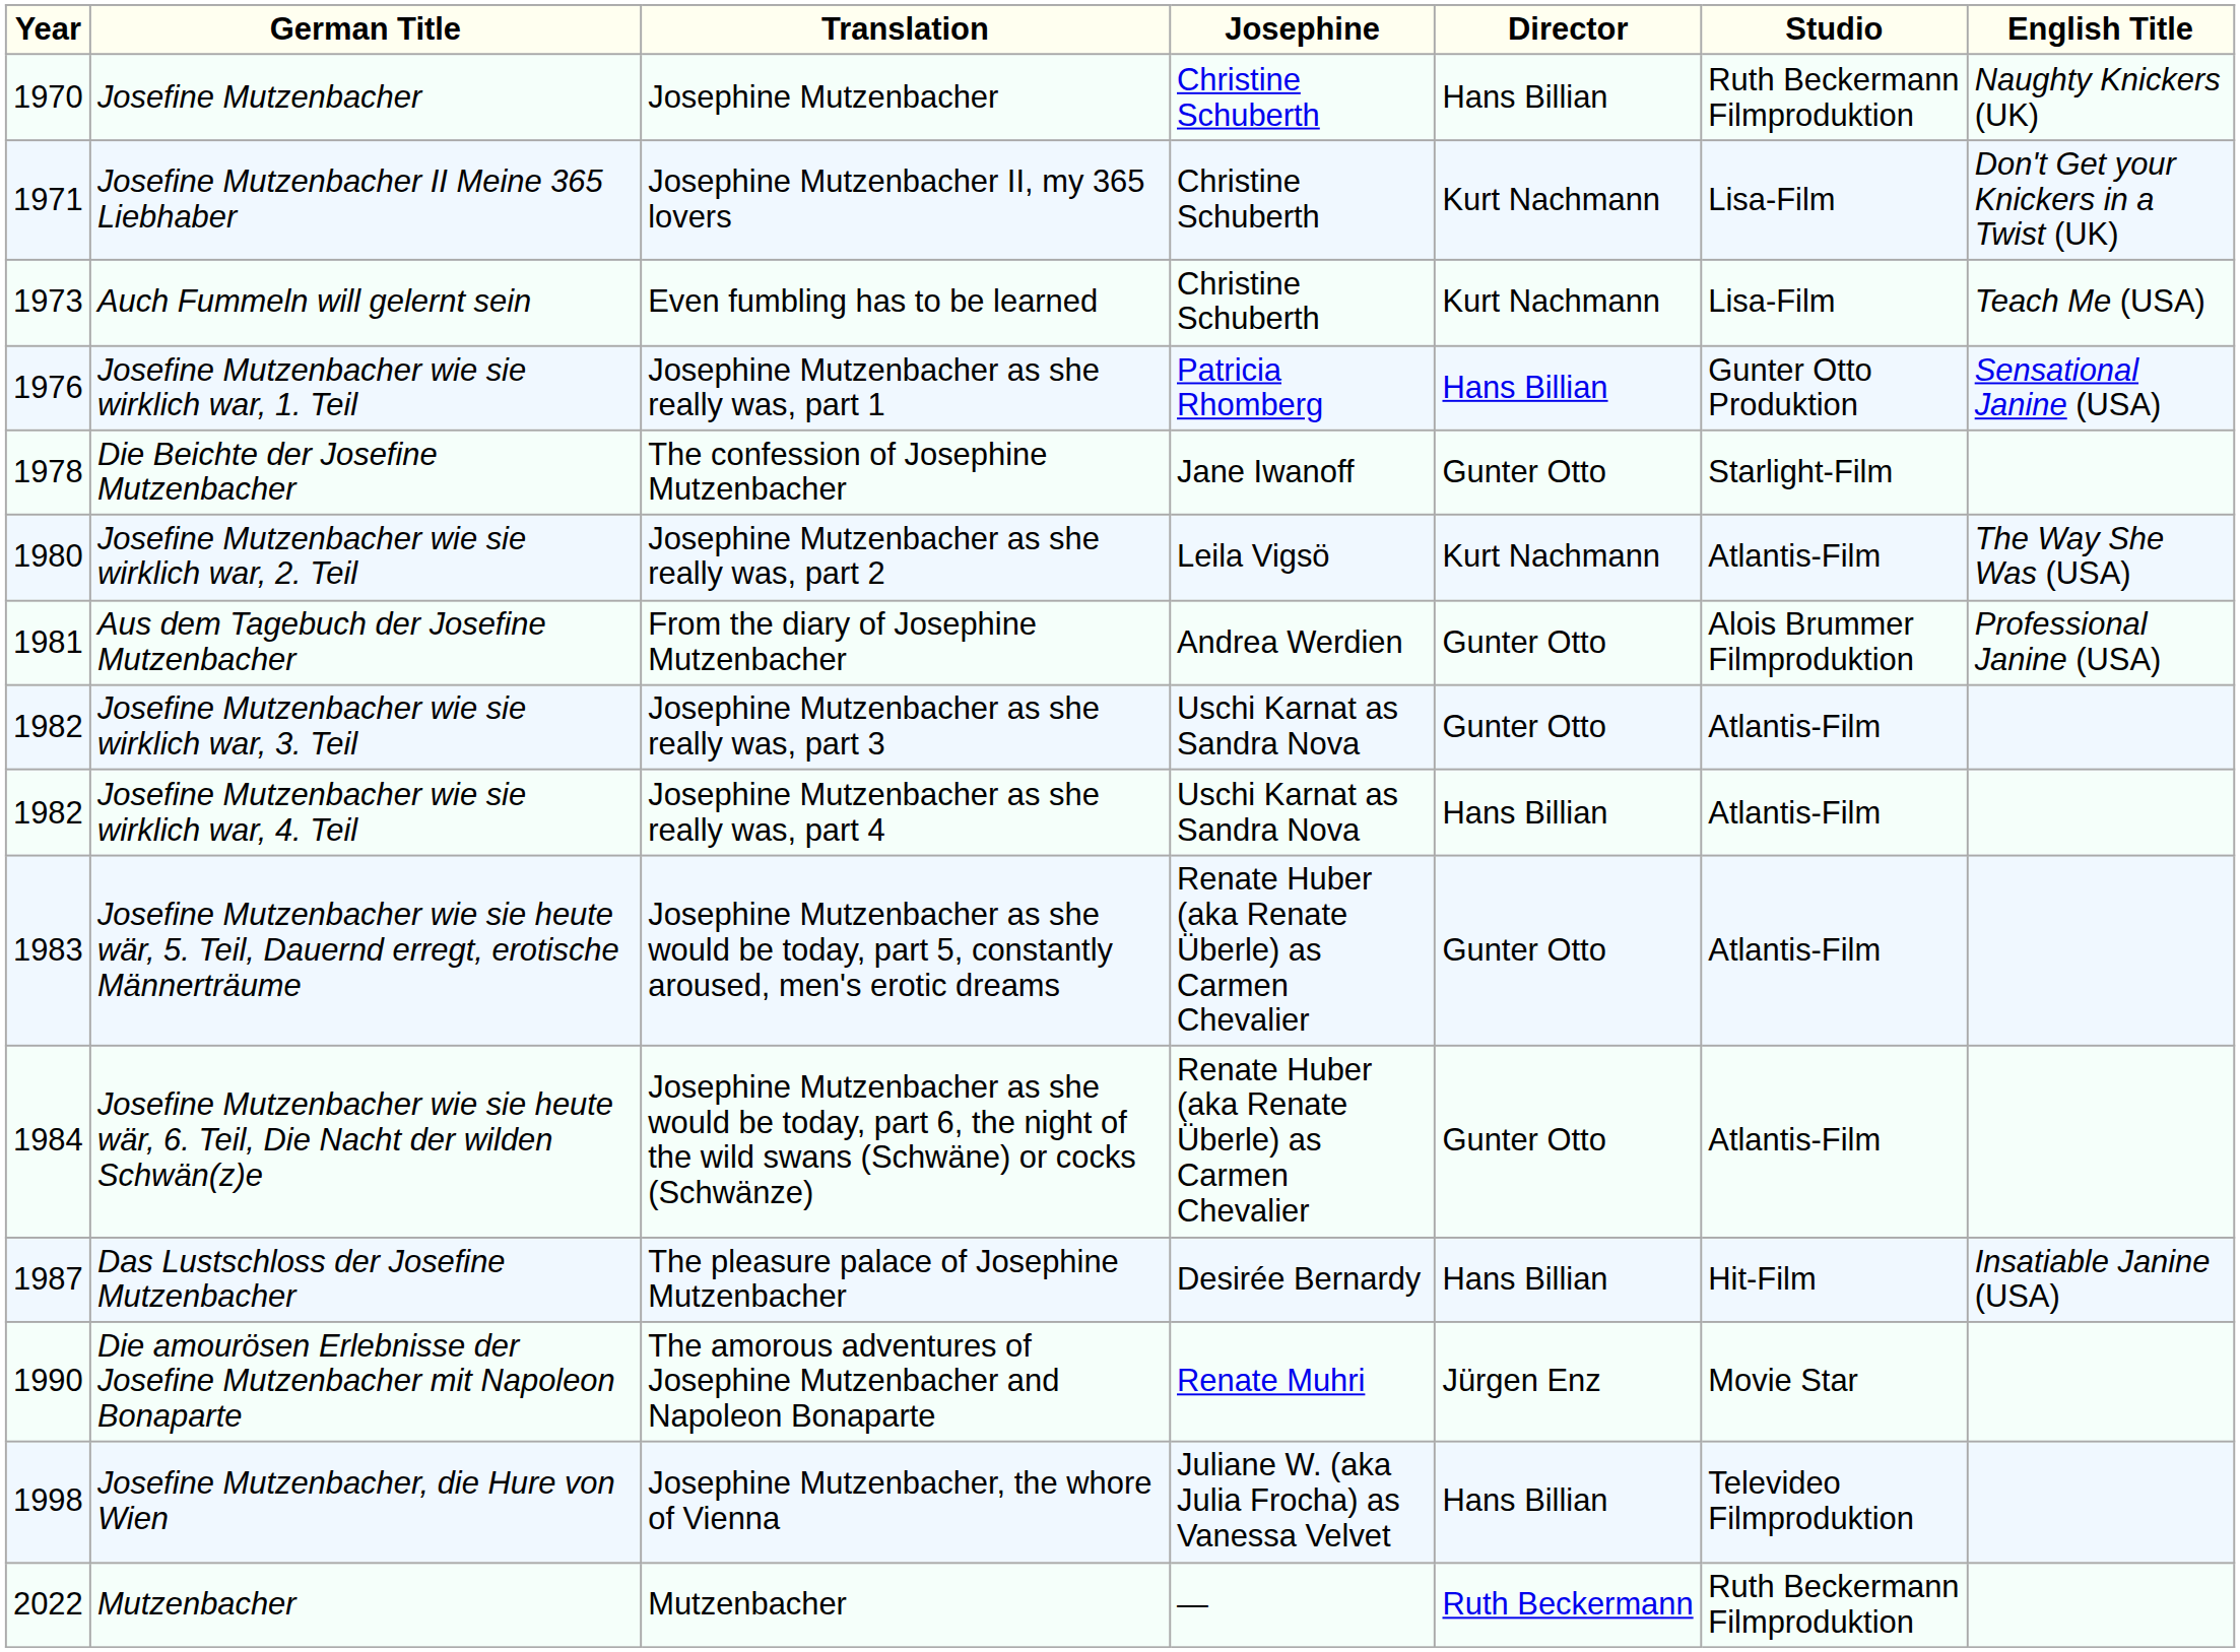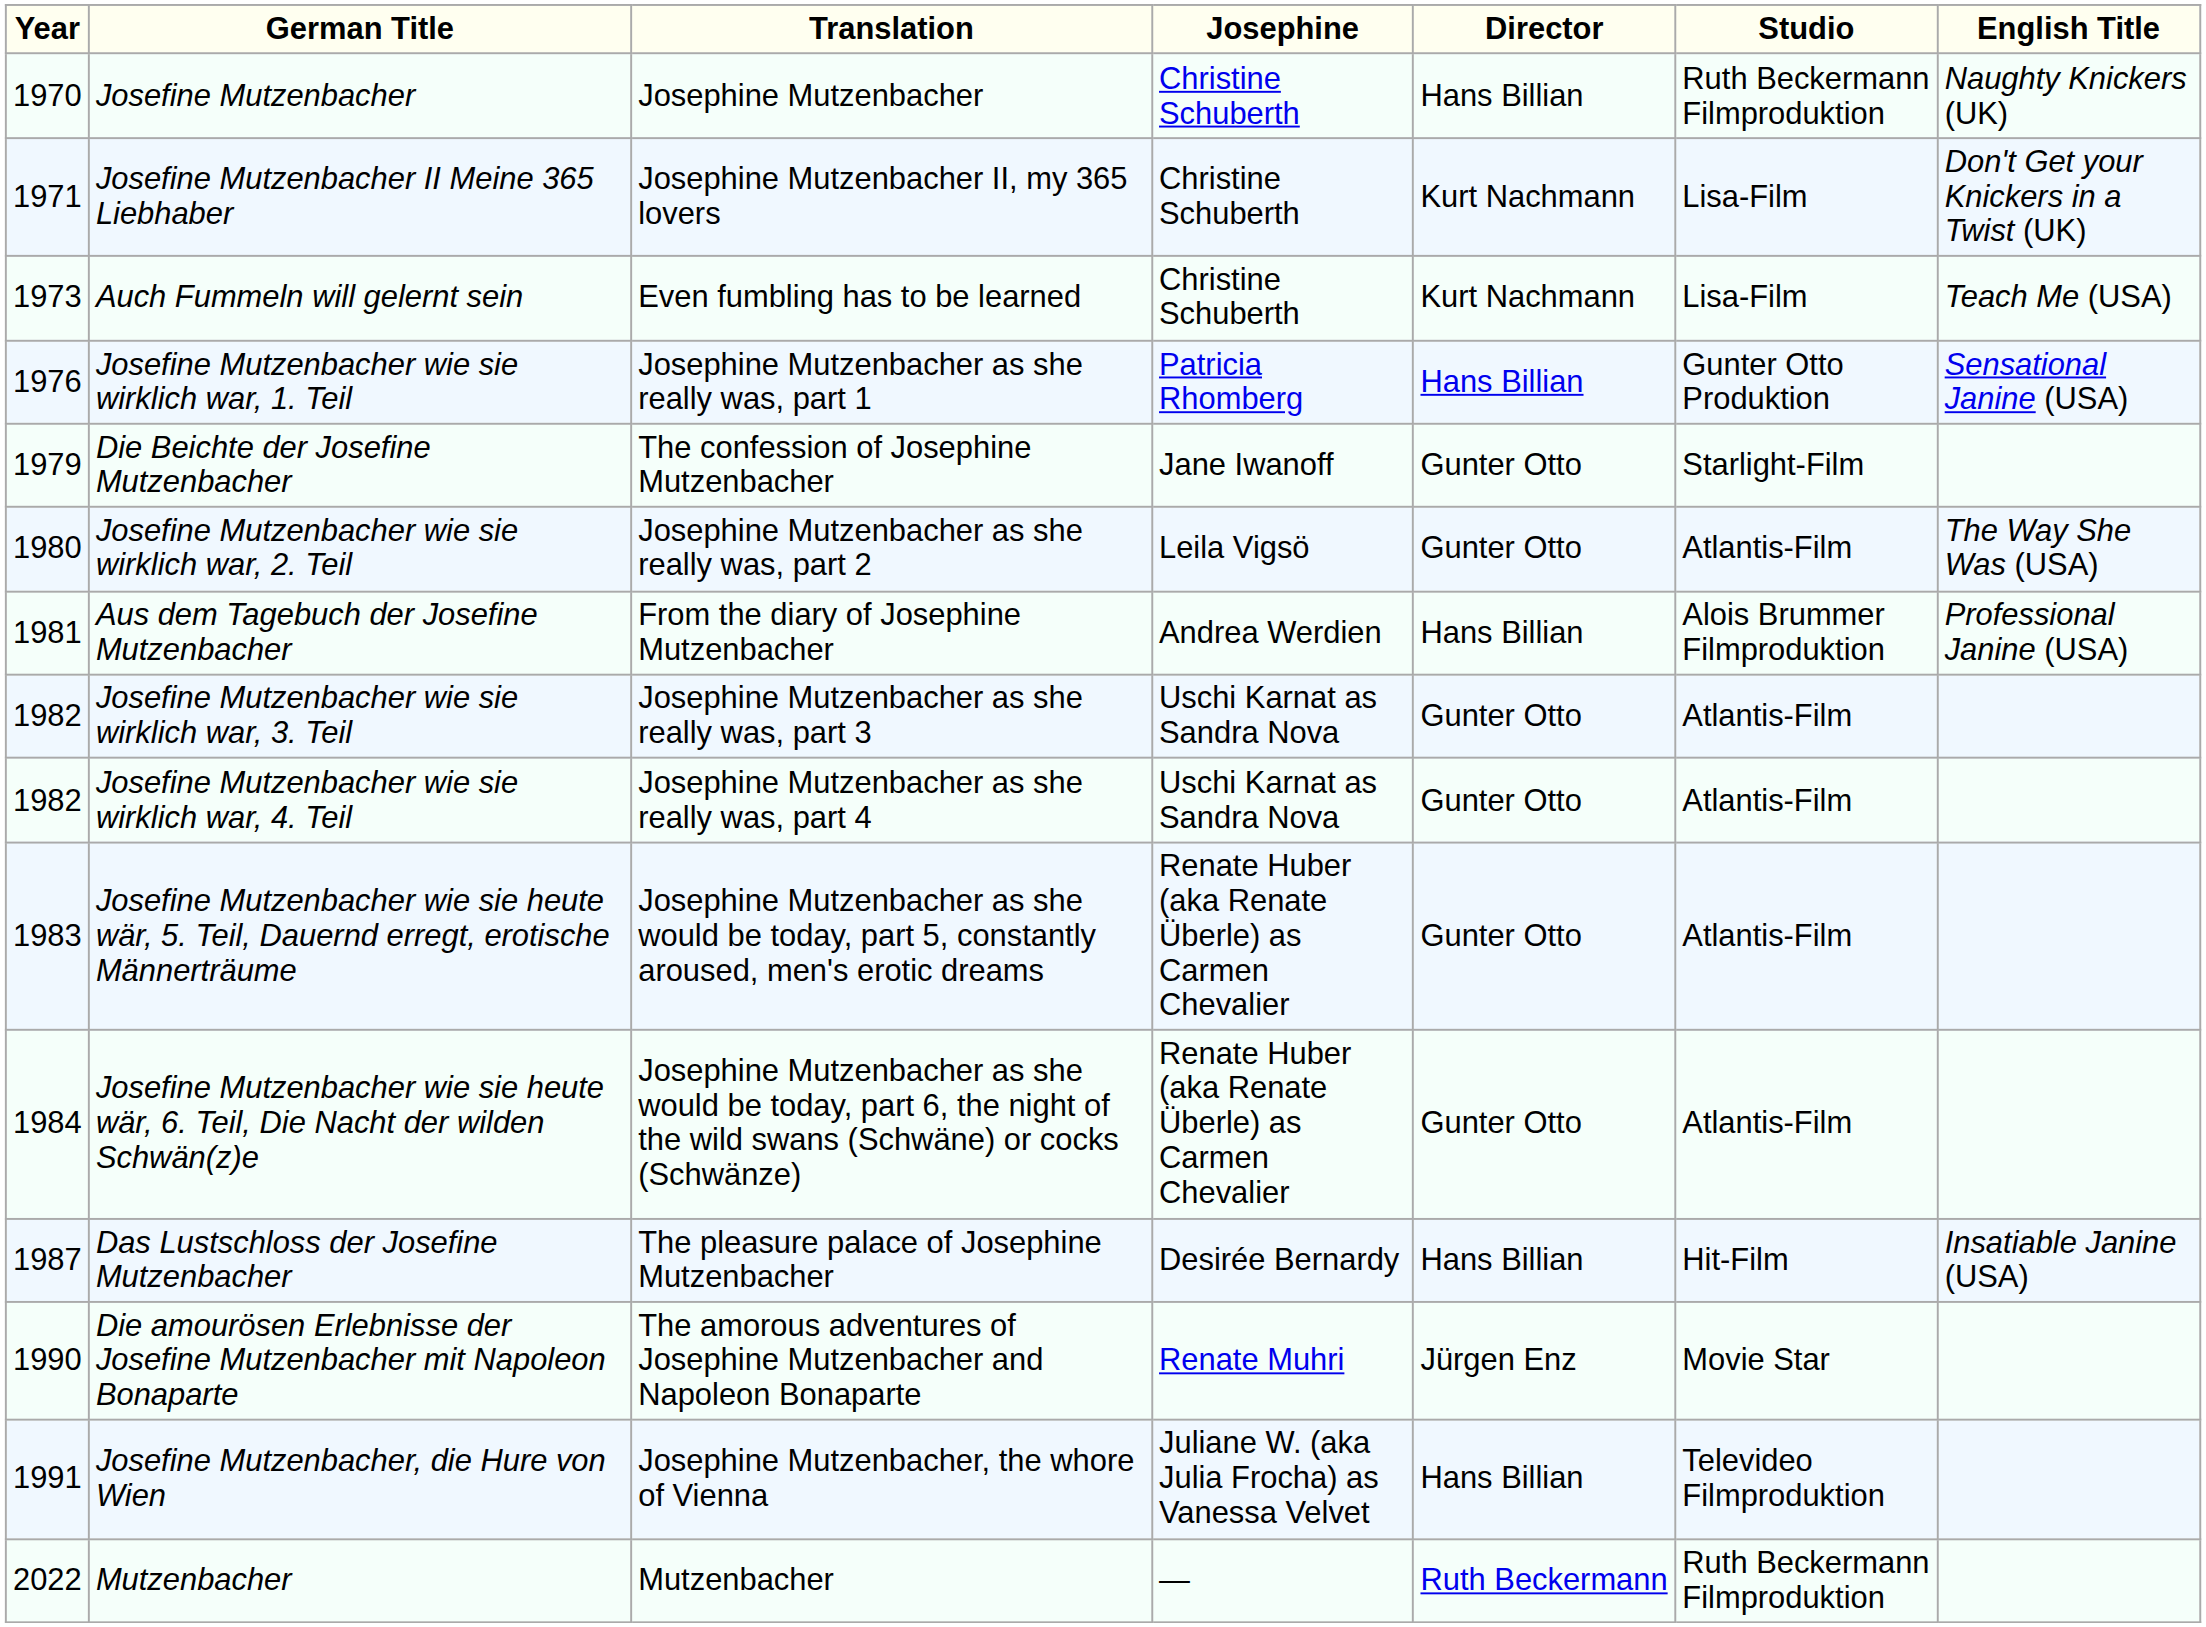Die Beichte der Josefine Mutzenbacher | Year: 1978 -> 1979
Josefine Mutzenbacher wie sie wirklich war, 2. Teil | Director: Kurt Nachmann -> Gunter Otto
Aus dem Tagebuch der Josefine Mutzenbacher | Director: Gunter Otto -> Hans Billian
Josefine Mutzenbacher wie sie wirklich war, 4. Teil | Director: Hans Billian -> Gunter Otto
Josefine Mutzenbacher, die Hure von Wien | Year: 1998 -> 1991
